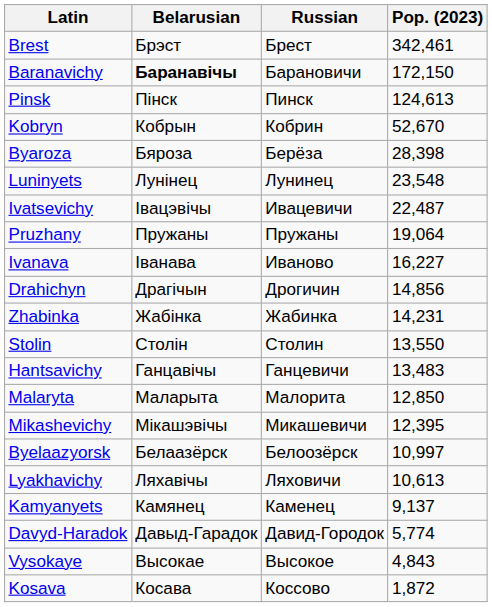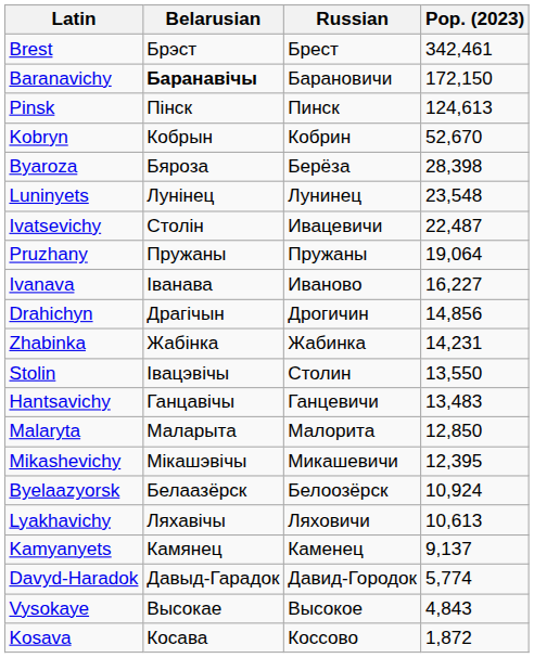Ivatsevichy | Belarusian: Івацэвічы -> Столін
Stolin | Belarusian: Столін -> Івацэвічы
Byelaazyorsk | Pop. (2023): 10,997 -> 10,924
